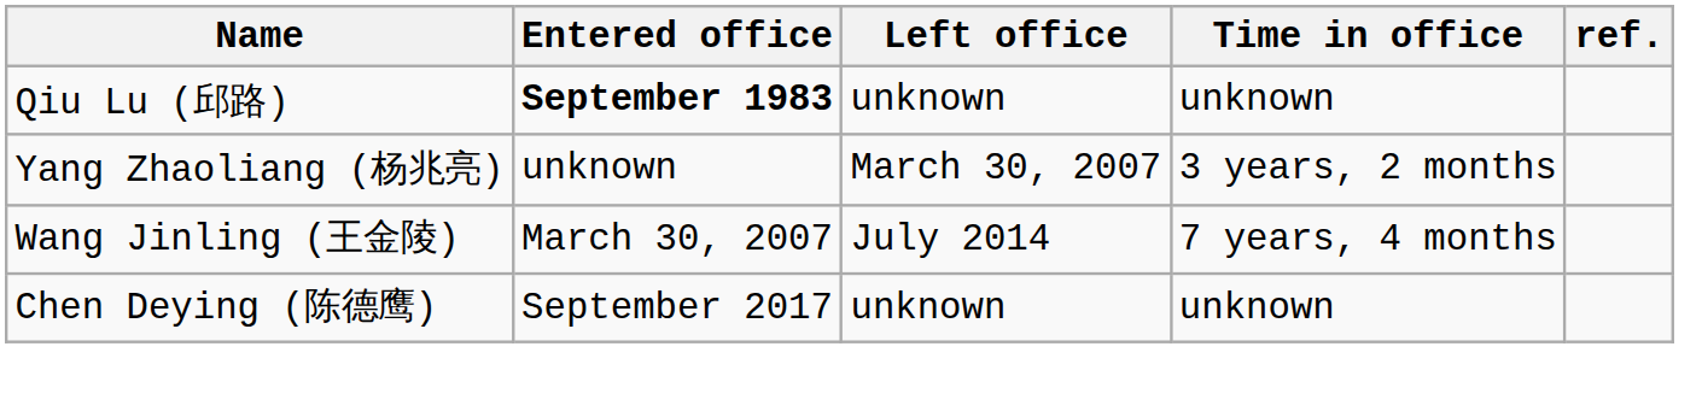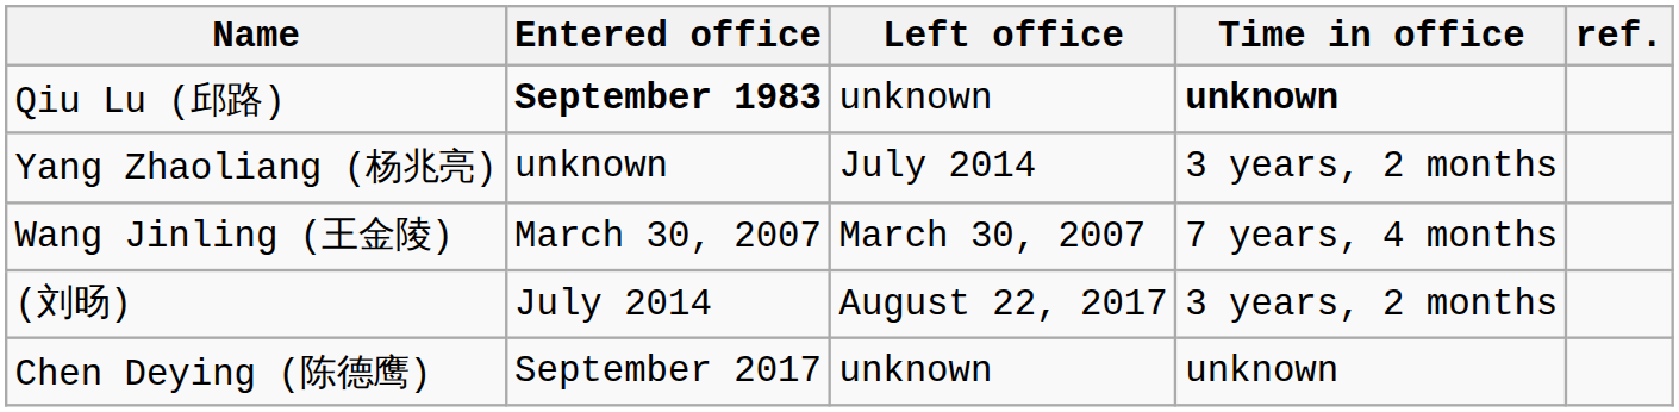Qiu Lu (邱路) | Time in office: normal -> bold
Yang Zhaoliang (杨兆亮) | Left office: March 30, 2007 -> July 2014
Wang Jinling (王金陵) | Left office: July 2014 -> March 30, 2007
+ row: (刘旸) | July 2014 | August 22, 2017 | 3 years, 2 months
